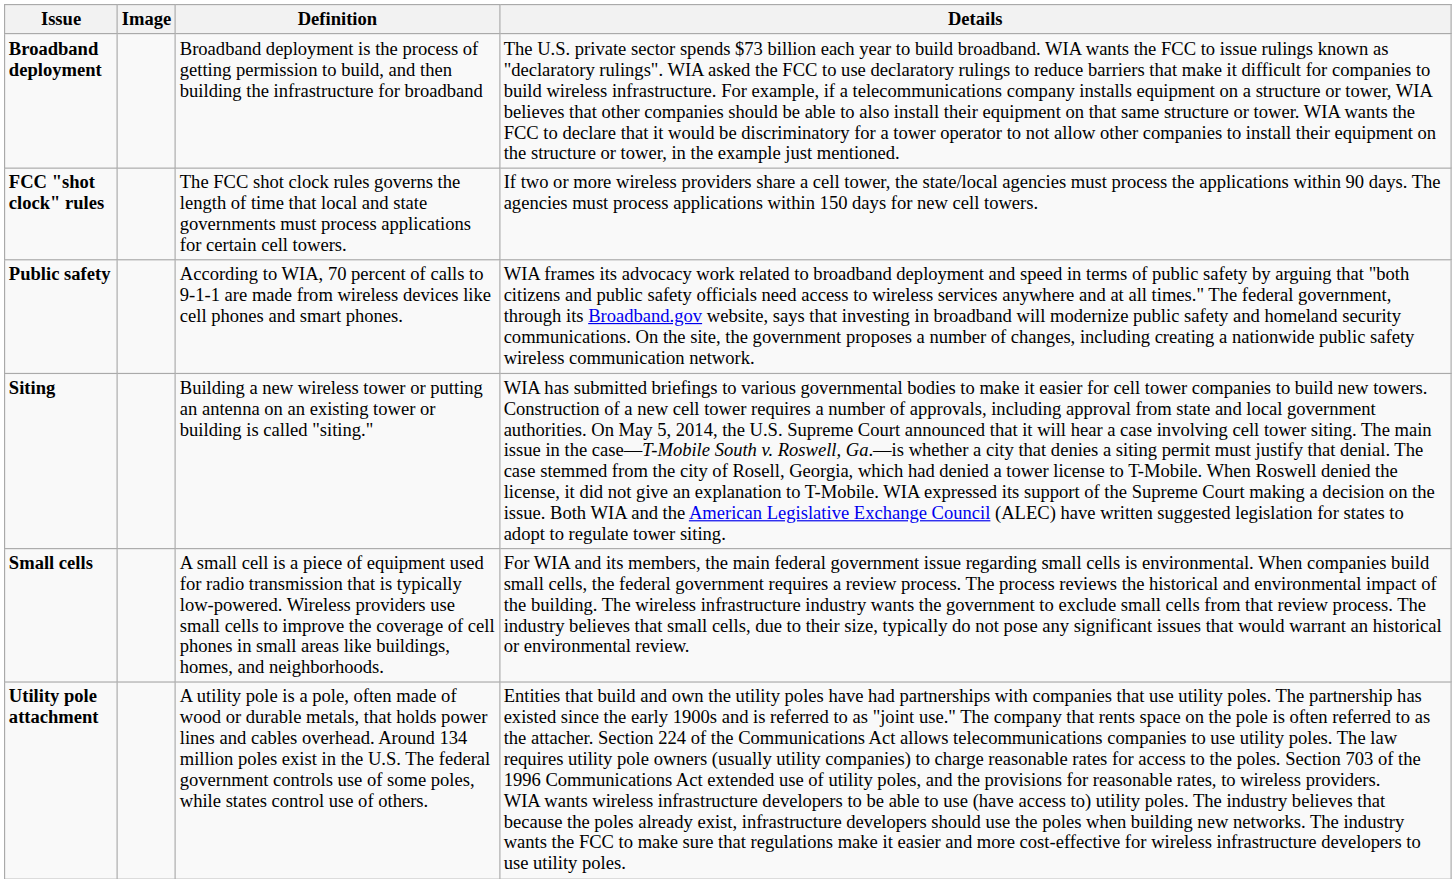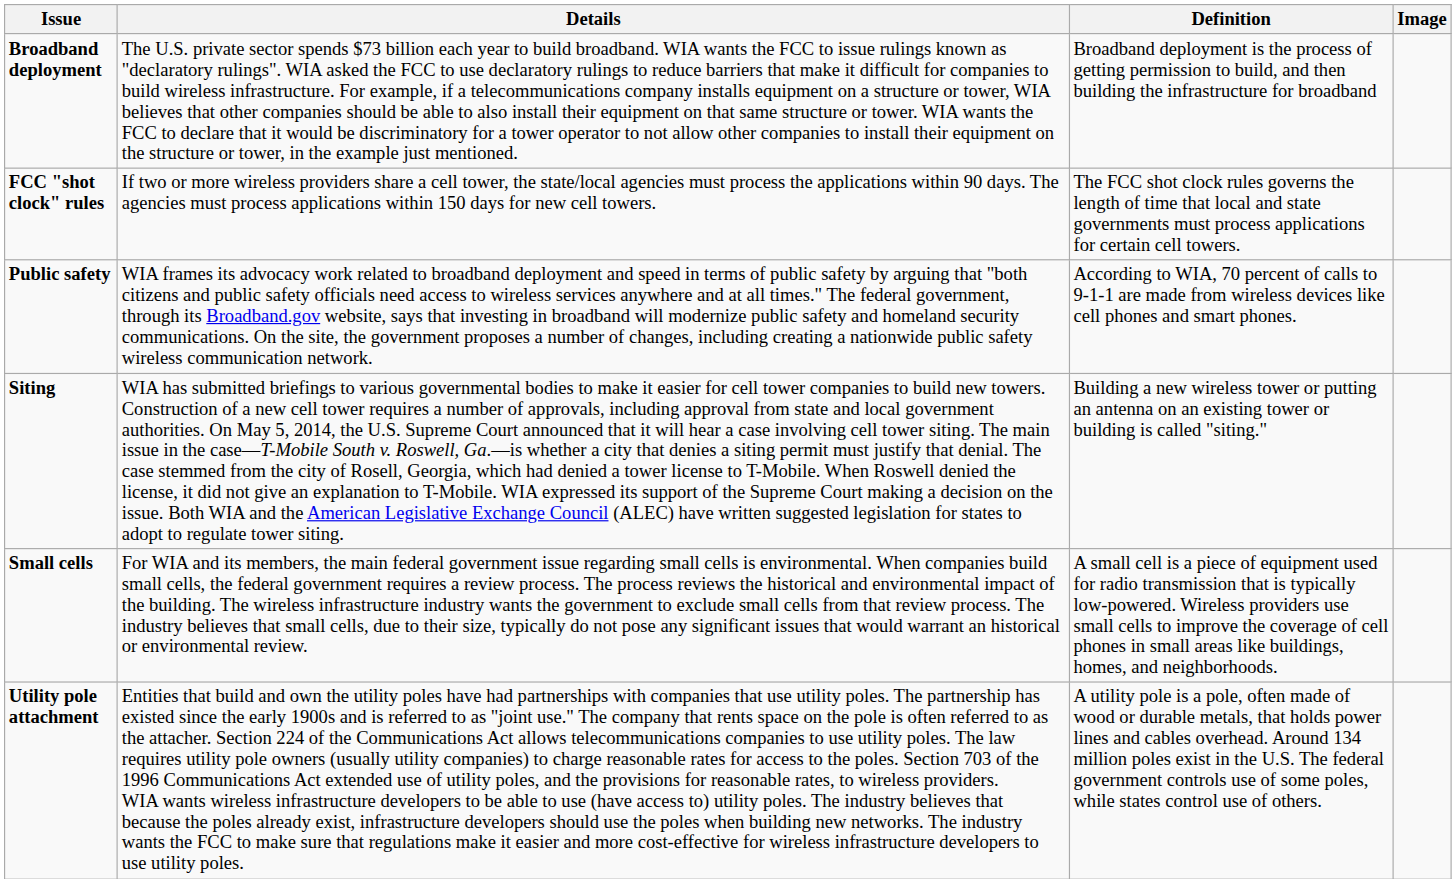columns swapped: Image <-> Details
